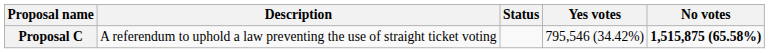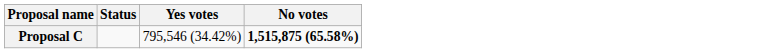- column: Description | A referendum to uphold a law preventing the use of straight ticket voting
